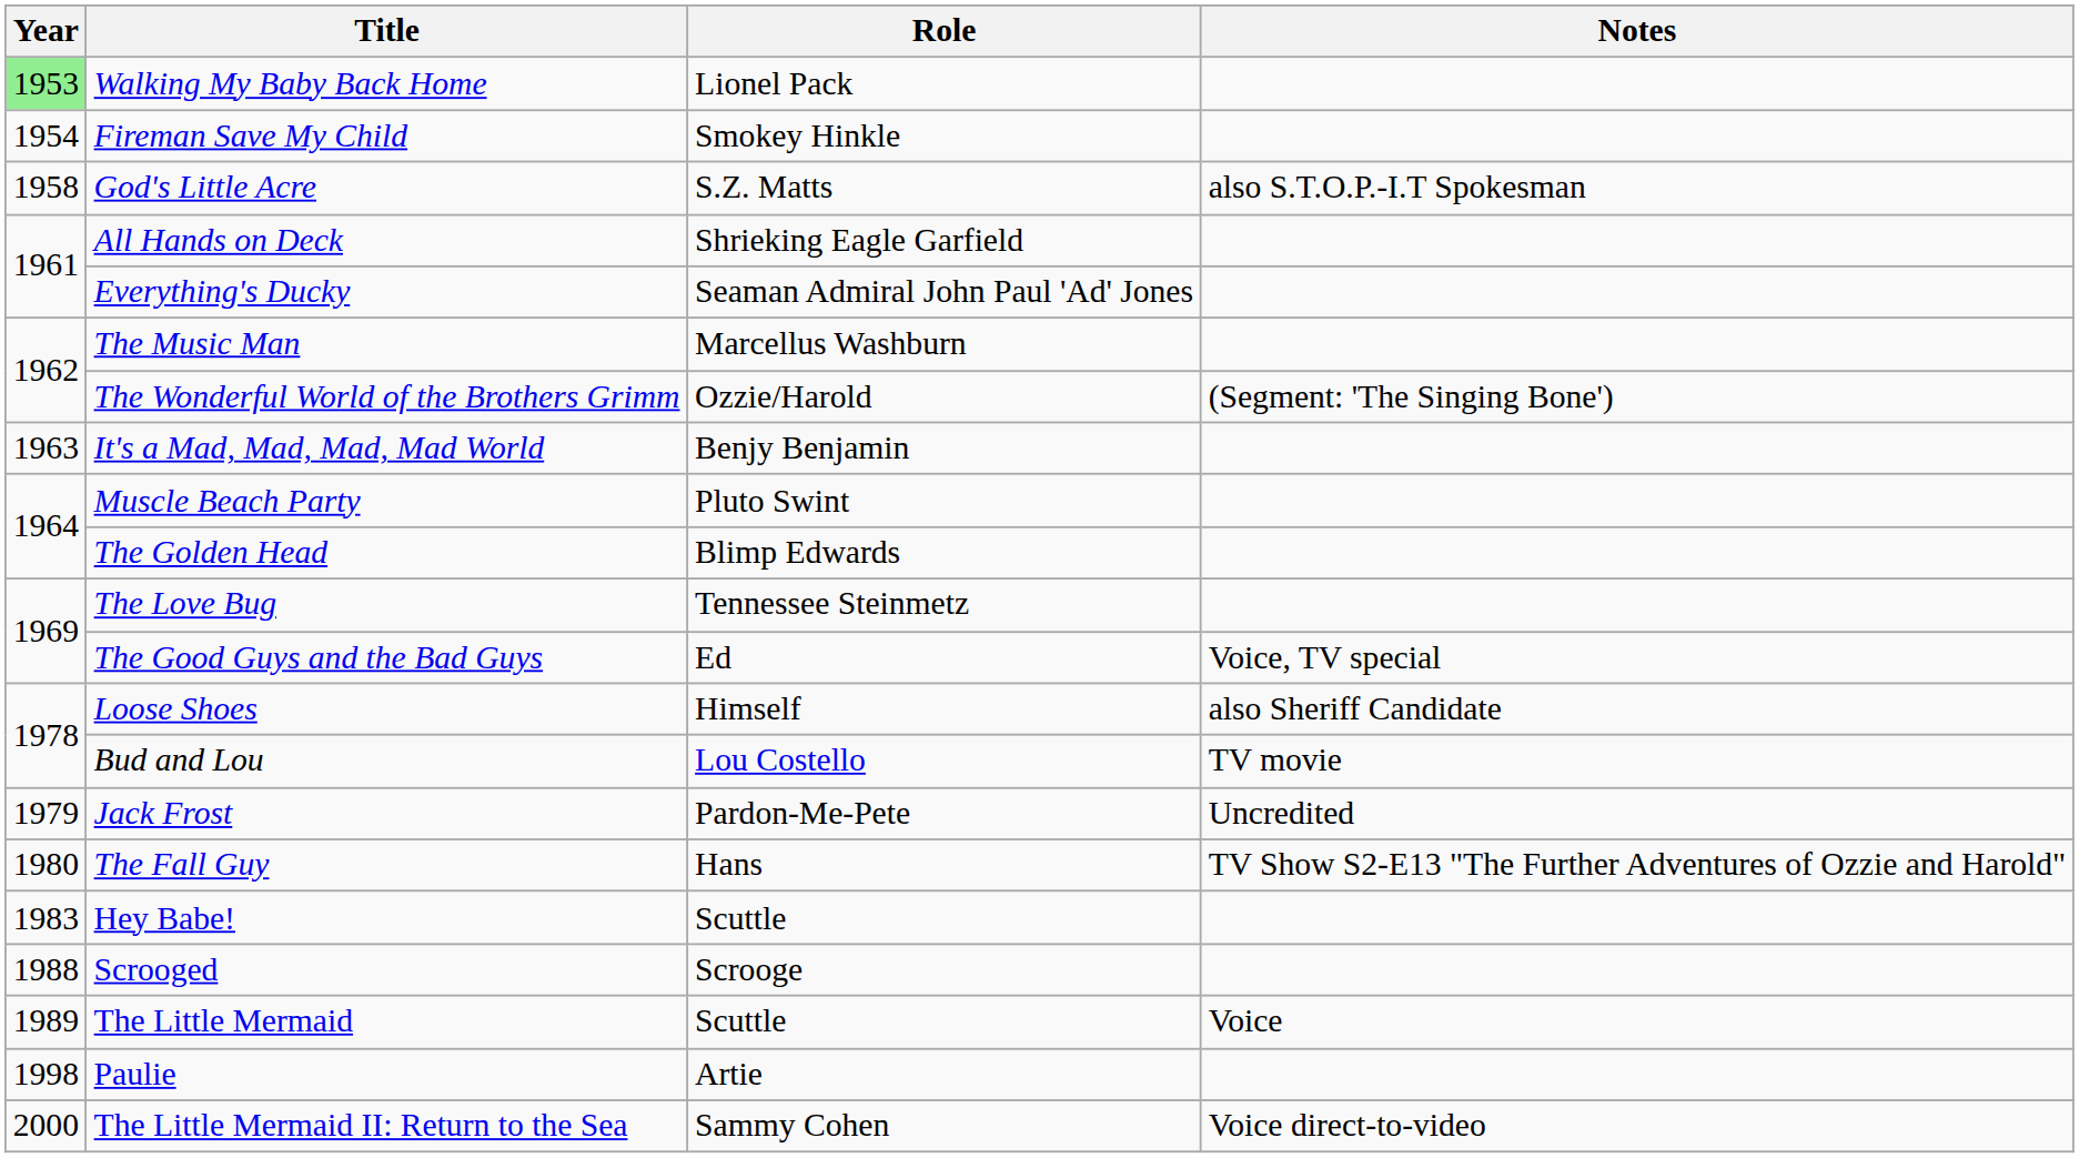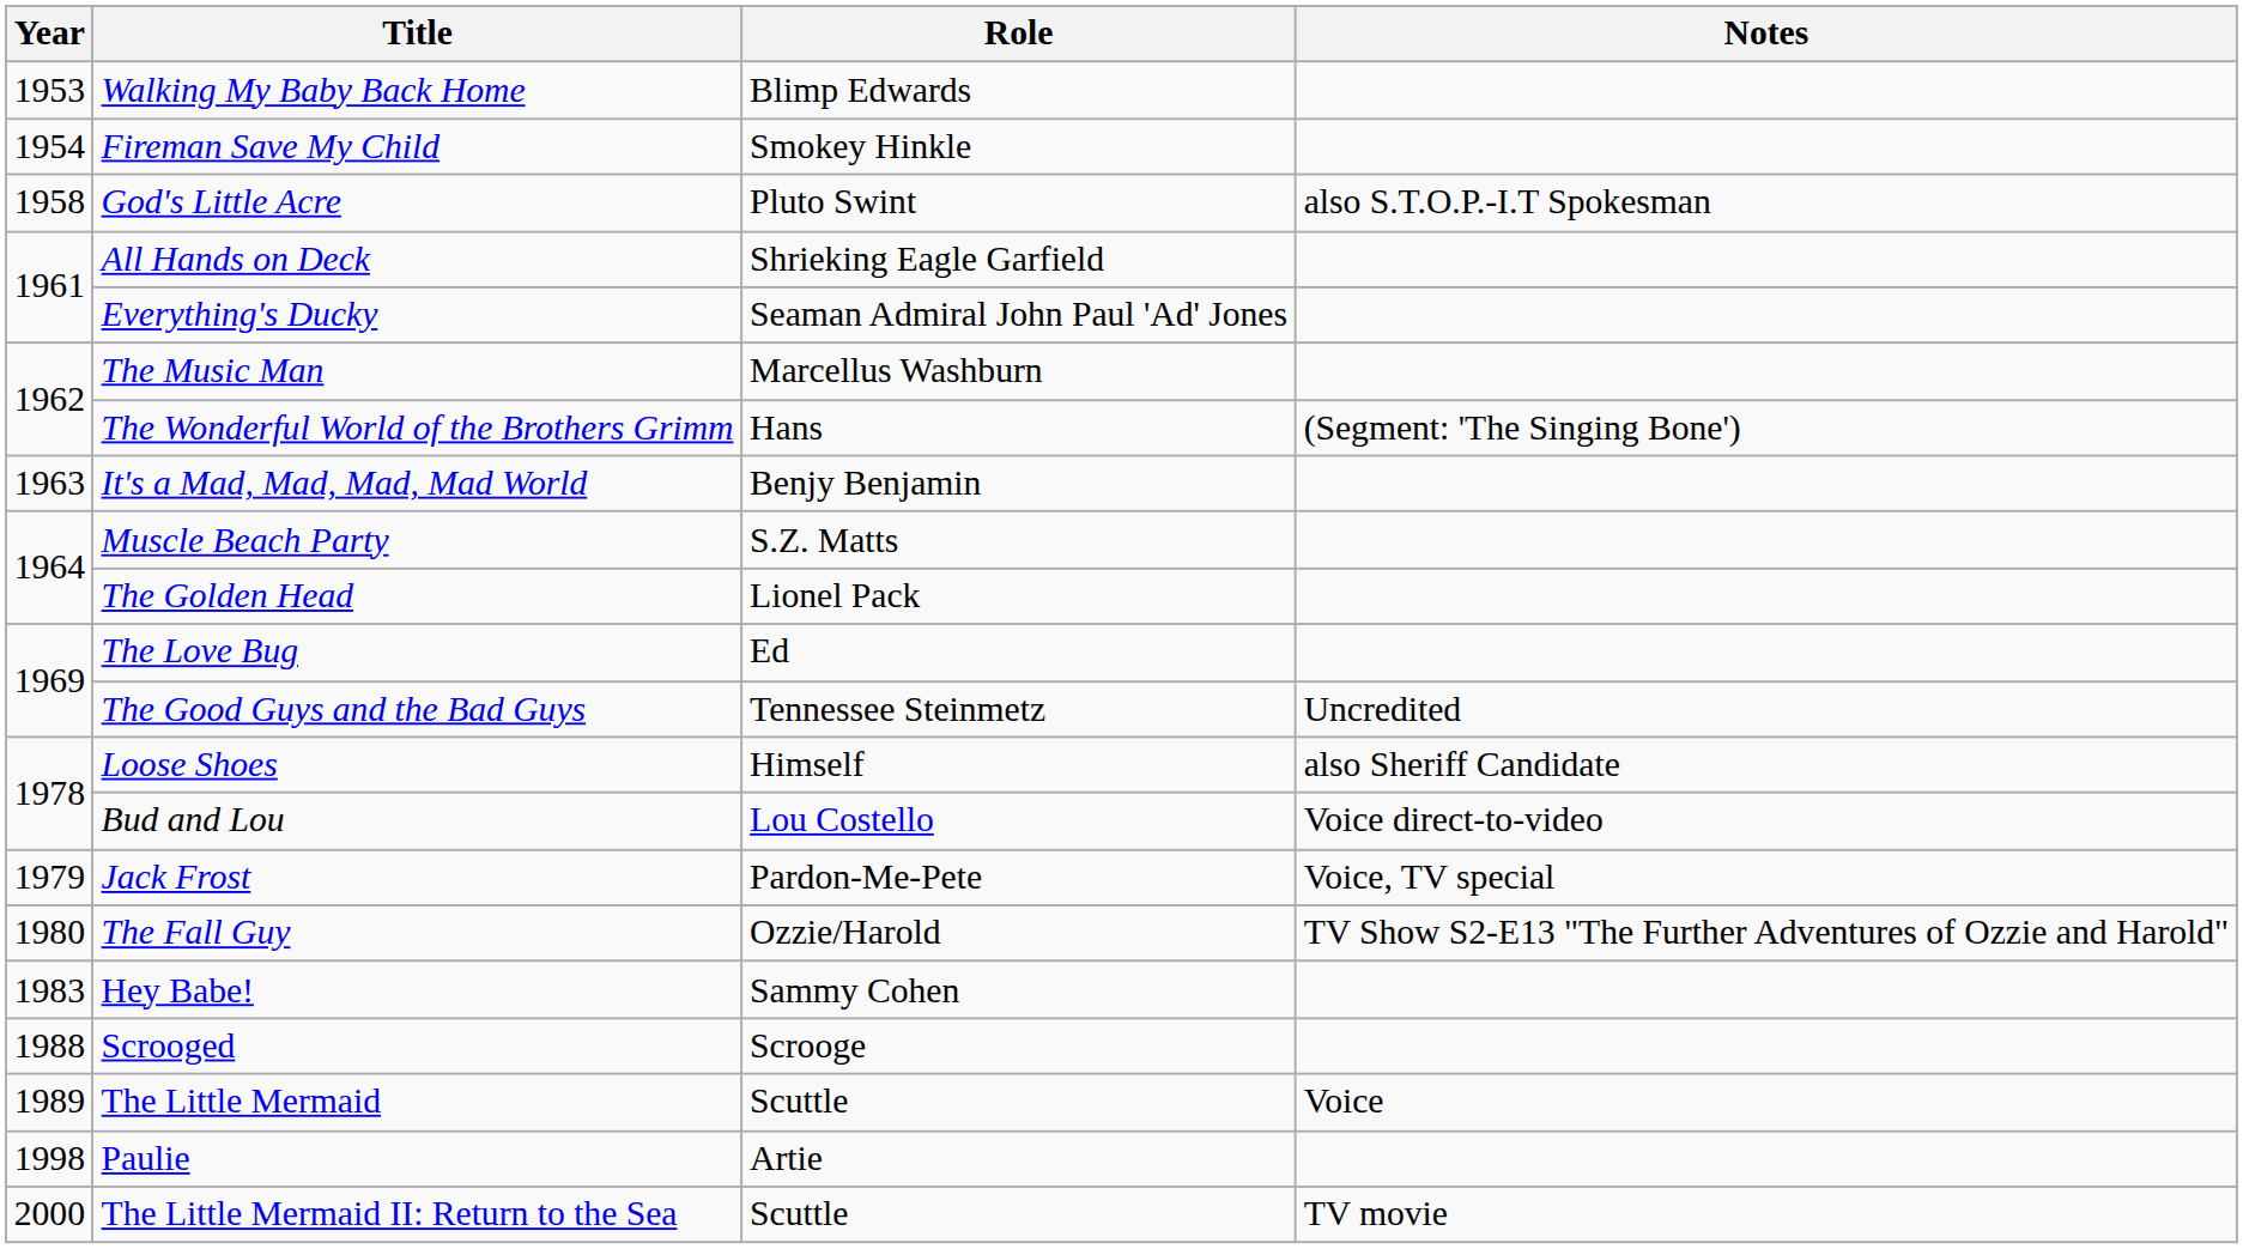Walking My Baby Back Home | Year: lightgreen background -> no background
Walking My Baby Back Home | Role: Lionel Pack -> Blimp Edwards
God's Little Acre | Role: S.Z. Matts -> Pluto Swint
The Wonderful World of the Brothers Grimm | Role: Ozzie/Harold -> Hans
Muscle Beach Party | Role: Pluto Swint -> S.Z. Matts
The Golden Head | Role: Blimp Edwards -> Lionel Pack
The Love Bug | Role: Tennessee Steinmetz -> Ed
The Good Guys and the Bad Guys | Role: Ed -> Tennessee Steinmetz
The Good Guys and the Bad Guys | Notes: Voice, TV special -> Uncredited
Bud and Lou | Notes: TV movie -> Voice direct-to-video
Jack Frost | Notes: Uncredited -> Voice, TV special
The Fall Guy | Role: Hans -> Ozzie/Harold
Hey Babe! | Role: Scuttle -> Sammy Cohen
The Little Mermaid II: Return to the Sea | Role: Sammy Cohen -> Scuttle
The Little Mermaid II: Return to the Sea | Notes: Voice direct-to-video -> TV movie
